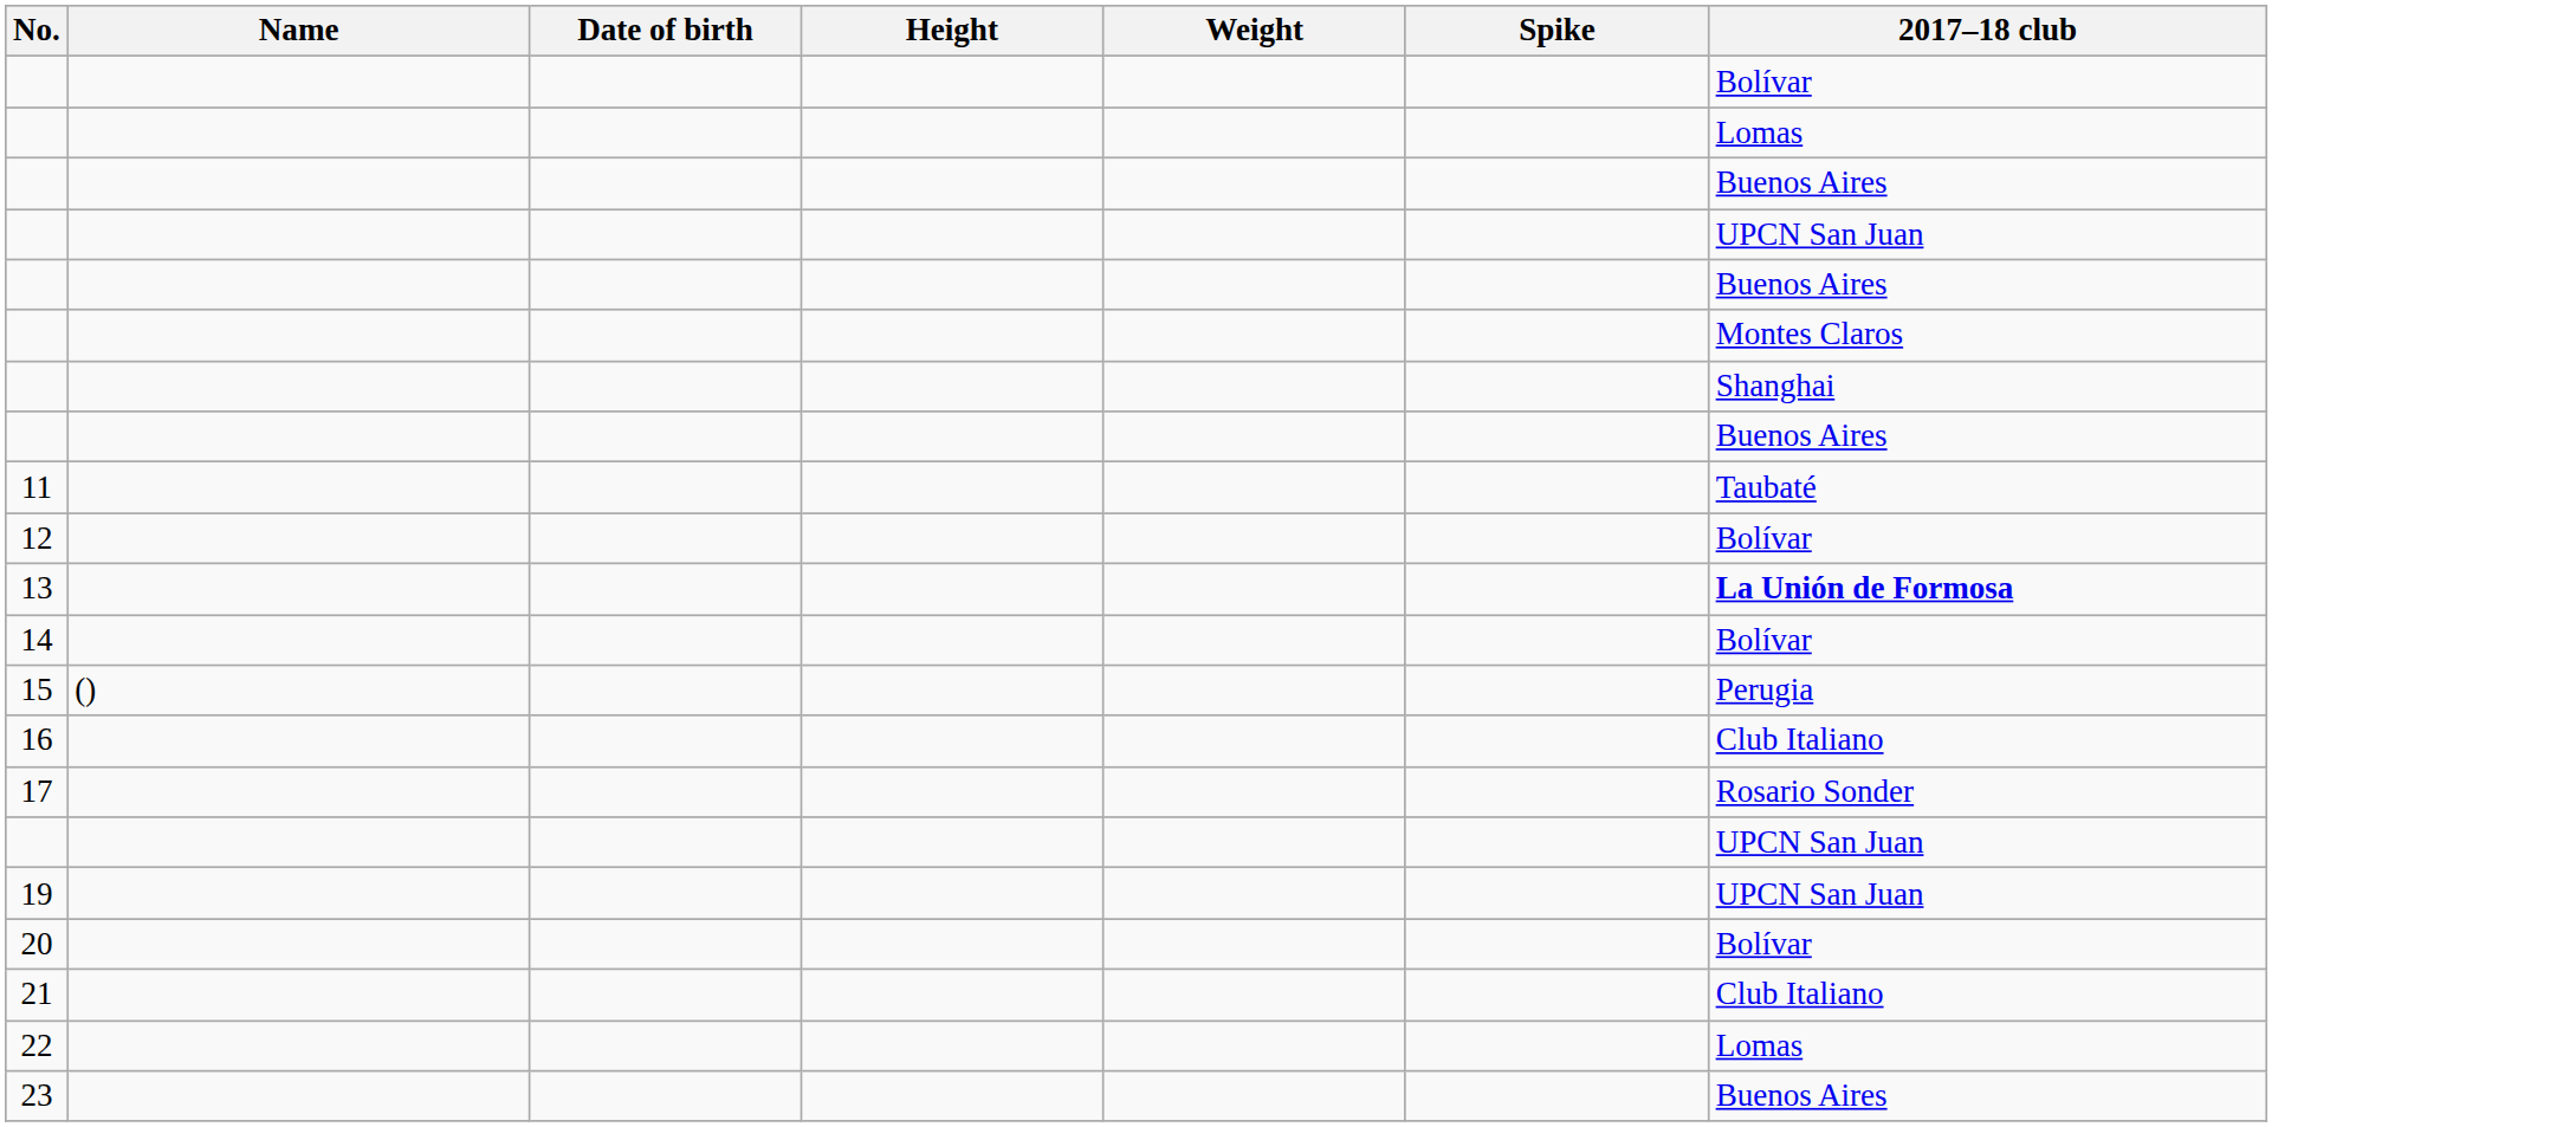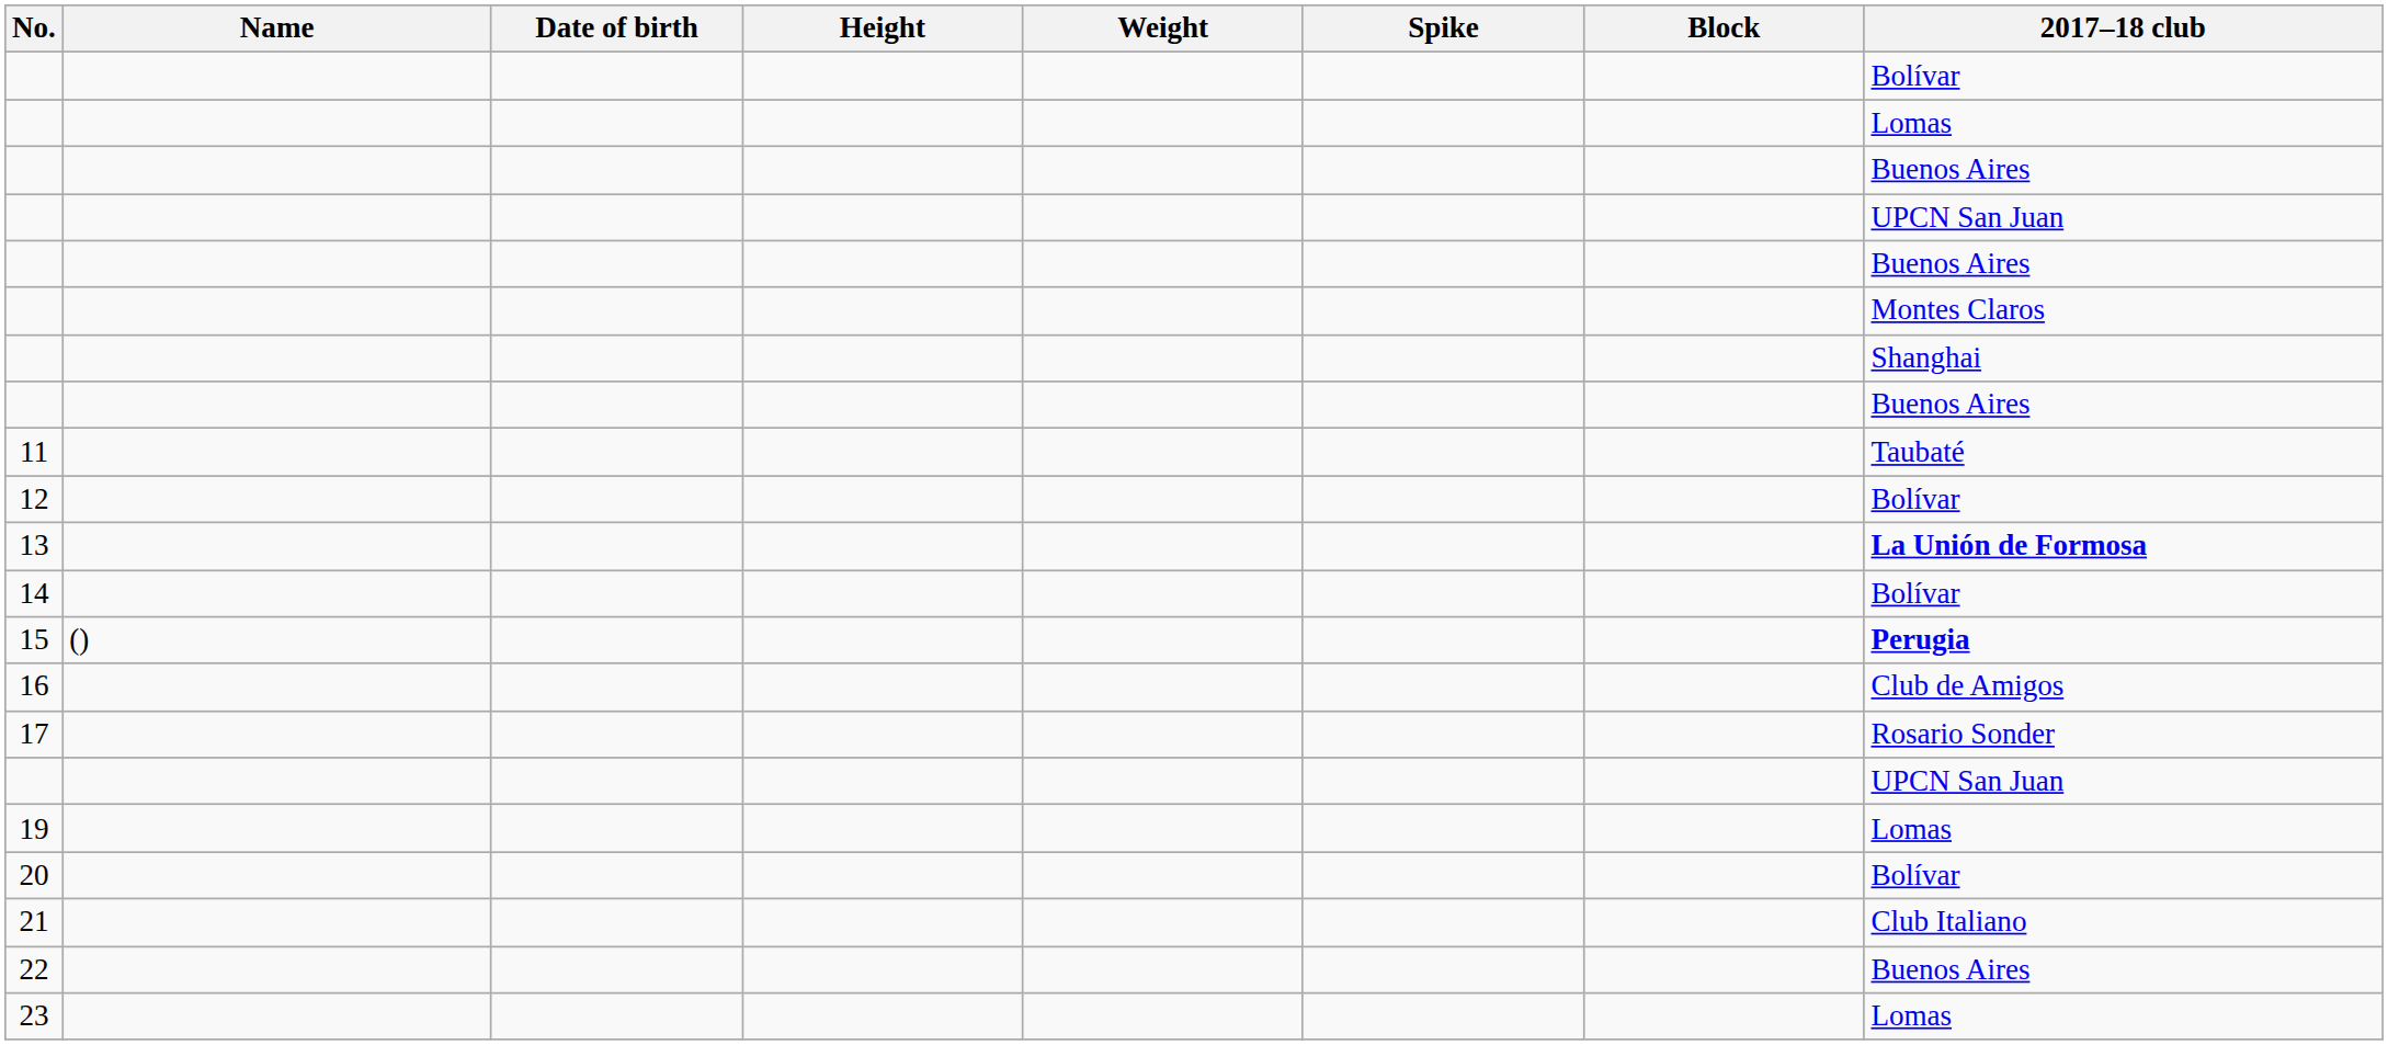+ column: Block
15 | 2017–18 club: normal -> bold
16 | 2017–18 club: Club Italiano -> Club de Amigos
19 | 2017–18 club: UPCN San Juan -> Lomas
22 | 2017–18 club: Lomas -> Buenos Aires
23 | 2017–18 club: Buenos Aires -> Lomas
